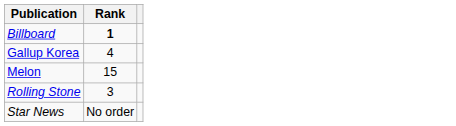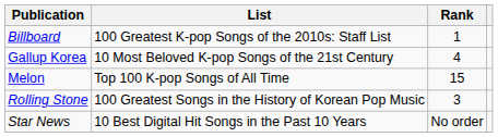+ column: List | 100 Greatest K-pop Songs of the 2010s: Staff List | 10 Most Beloved K-pop Songs of the 21st Century | Top 100 K-pop Songs of All Time | 100 Greatest Songs in the History of Korean Pop Music | 10 Best Digital Hit Songs in the Past 10 Years
Billboard | Rank: bold -> normal
